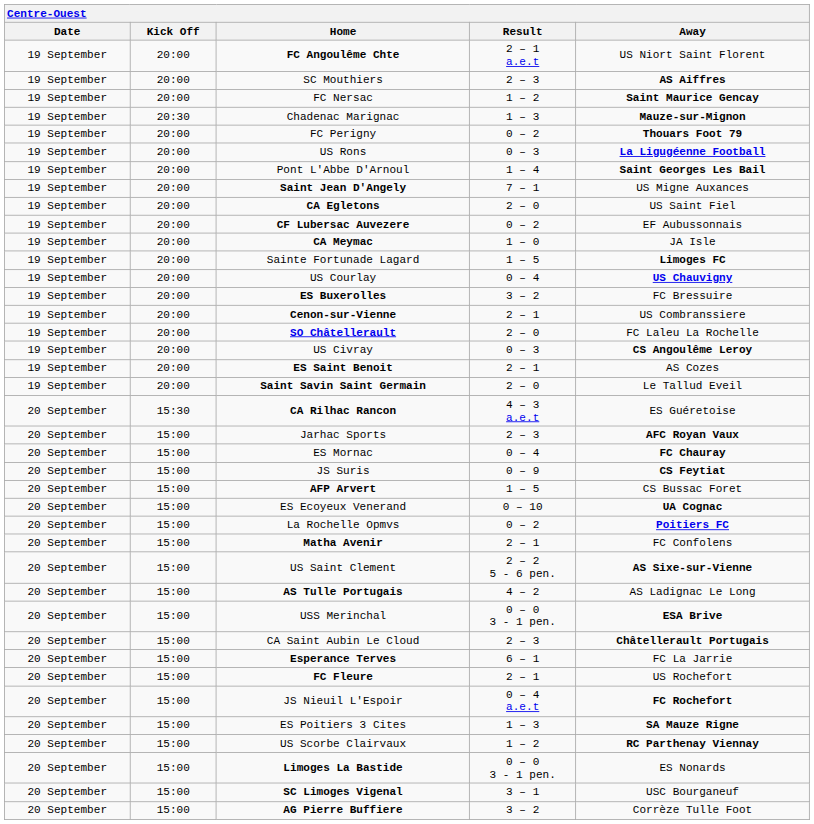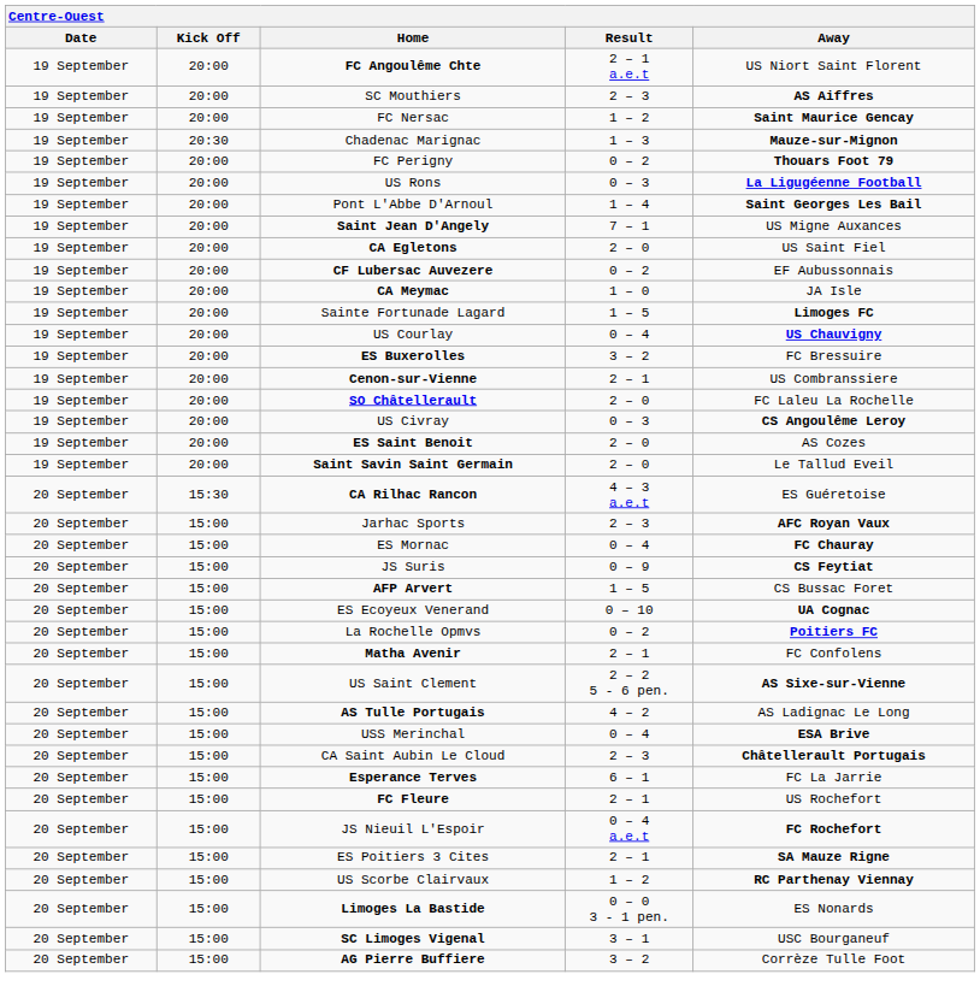ES Saint Benoit | Result: 2 – 1 -> 2 – 0
USS Merinchal | Result: 0 – 0 3 - 1 pen. -> 0 – 4
ES Poitiers 3 Cites | Result: 1 – 3 -> 2 – 1
